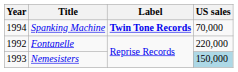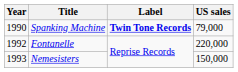Spanking Machine | Year: 1994 -> 1990
Spanking Machine | US sales: 70,000 -> 79,000
Nemesisters | US sales: lightblue background -> no background
